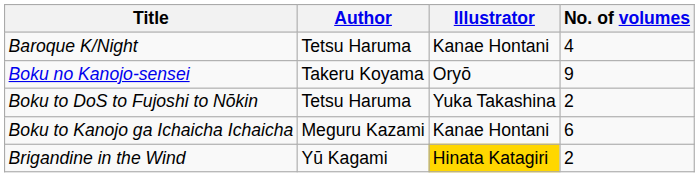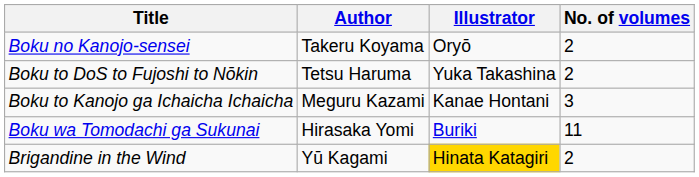- row: Baroque K/Night | Tetsu Haruma | Kanae Hontani | 4
Boku no Kanojo-sensei | No. of volumes: 9 -> 2
Boku to Kanojo ga Ichaicha Ichaicha | No. of volumes: 6 -> 3
+ row: Boku wa Tomodachi ga Sukunai | Hirasaka Yomi | Buriki | 11
